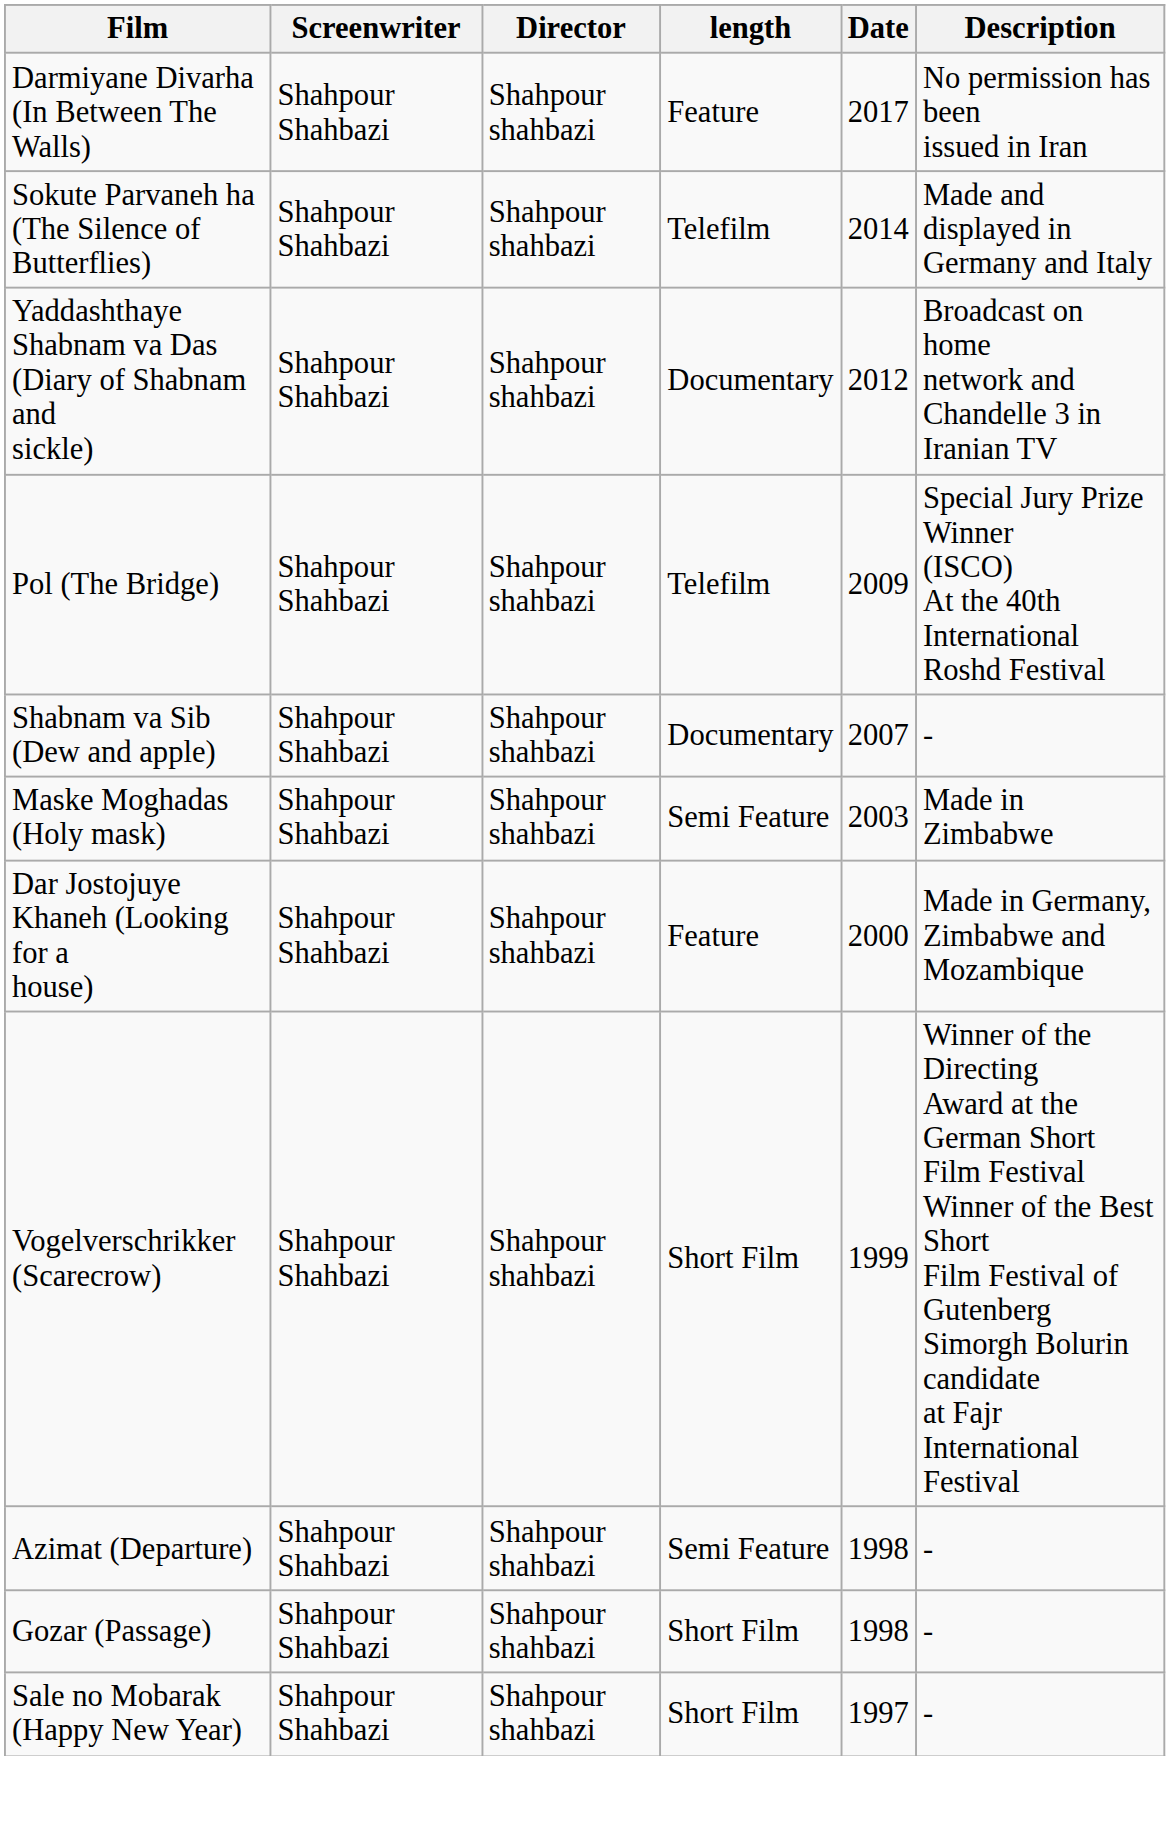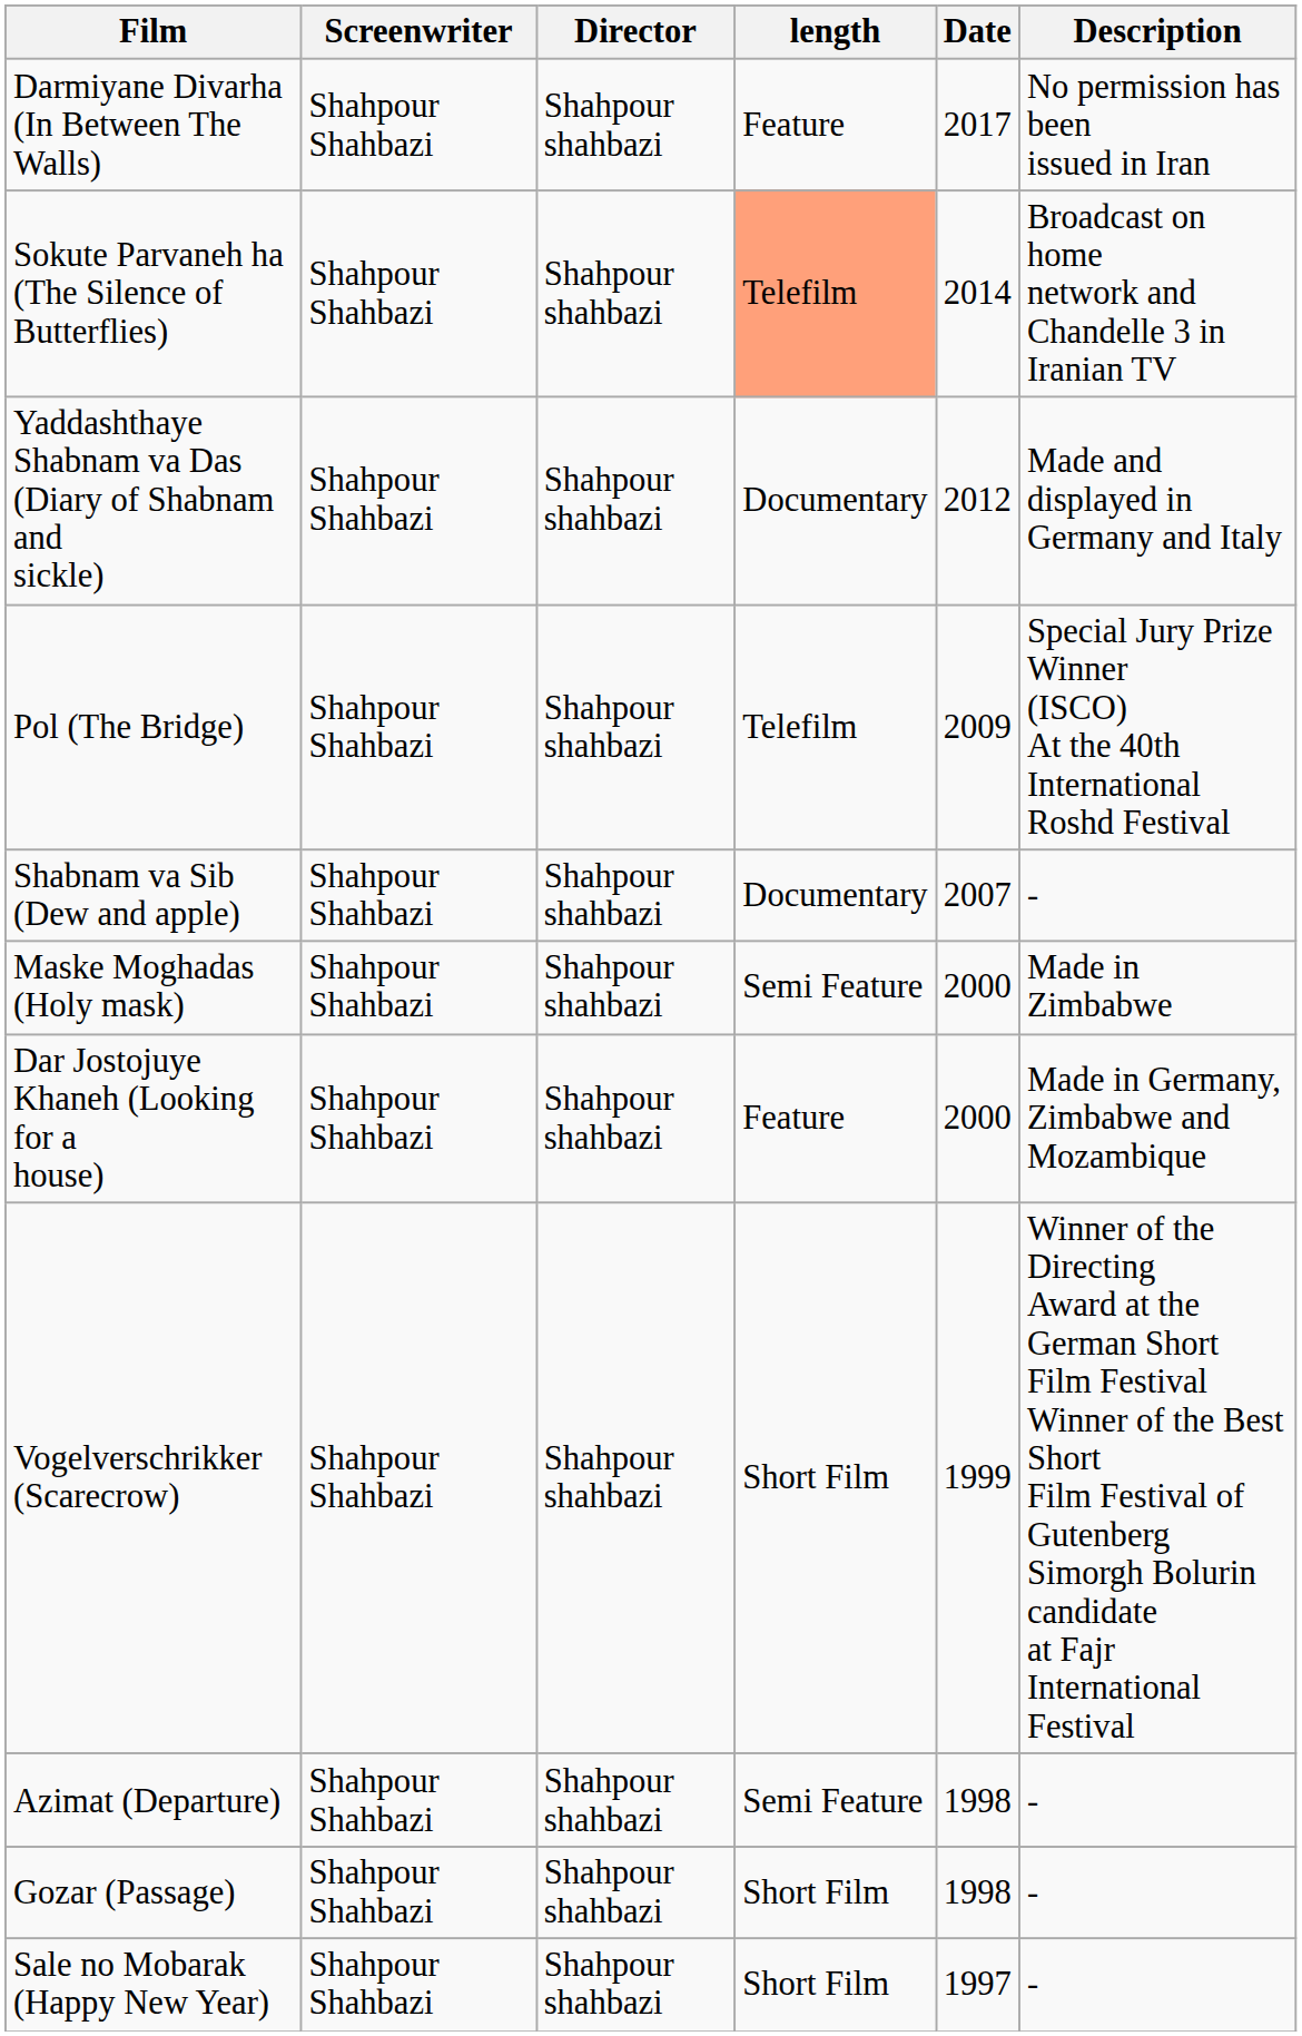Sokute Parvaneh ha (The Silence of Butterflies) | length: no background -> lightsalmon background
Sokute Parvaneh ha (The Silence of Butterflies) | Description: Made and displayed in Germany and Italy -> Broadcast on home network and Chandelle 3 in Iranian TV
Yaddashthaye Shabnam va Das (Diary of Shabnam and sickle) | Description: Broadcast on home network and Chandelle 3 in Iranian TV -> Made and displayed in Germany and Italy
Maske Moghadas (Holy mask) | Date: 2003 -> 2000
